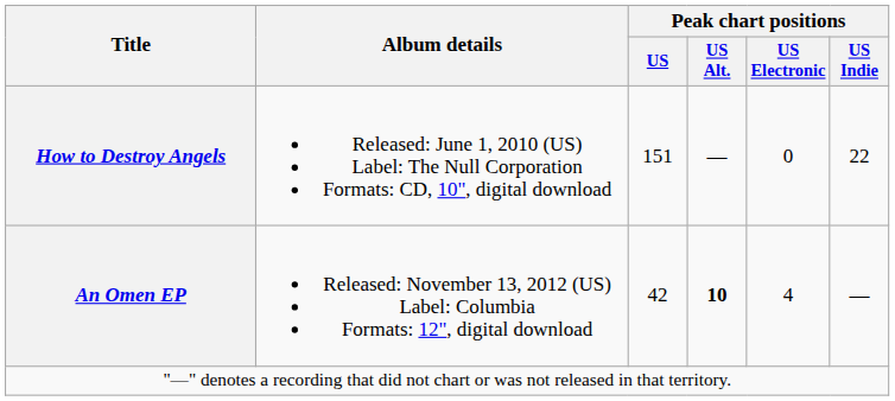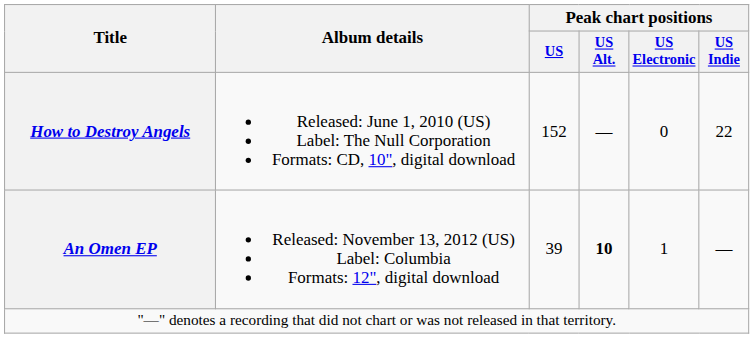How to Destroy Angels | Peak chart positions / US: 151 -> 152
An Omen EP | Peak chart positions / US: 42 -> 39
An Omen EP | Peak chart positions / US Electronic: 4 -> 1
